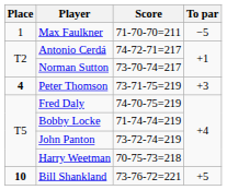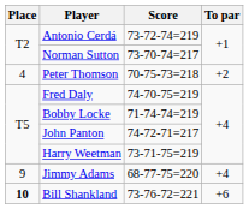- row: 1 | Max Faulkner | 71-70-70=211 | −5
Antonio Cerdá | Score: 74-72-71=217 -> 73-72-74=219
Peter Thomson | Place: bold -> normal
Peter Thomson | Score: 73-71-75=219 -> 70-75-73=218
Peter Thomson | To par: +3 -> +2
John Panton | Score: 73-72-74=219 -> 74-72-71=217
Harry Weetman | Score: 70-75-73=218 -> 73-71-75=219
+ row: 9 | Jimmy Adams | 68-77-75=220 | +4
Bill Shankland | To par: +5 -> +6
